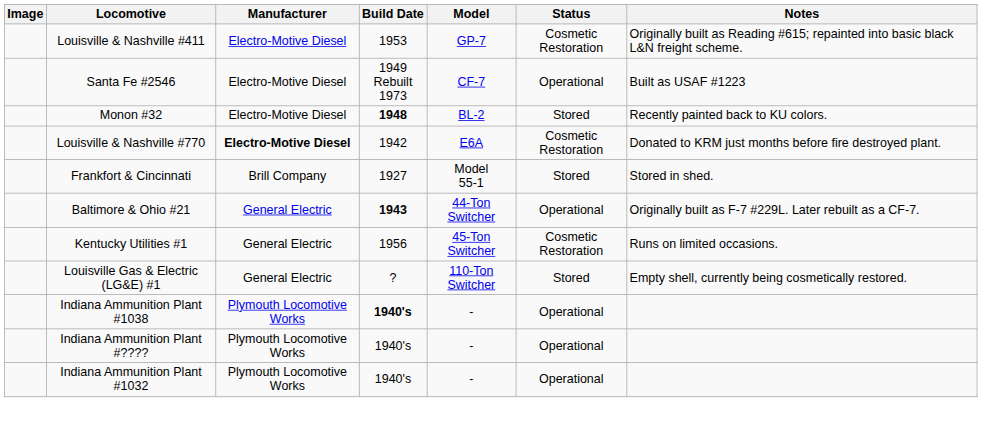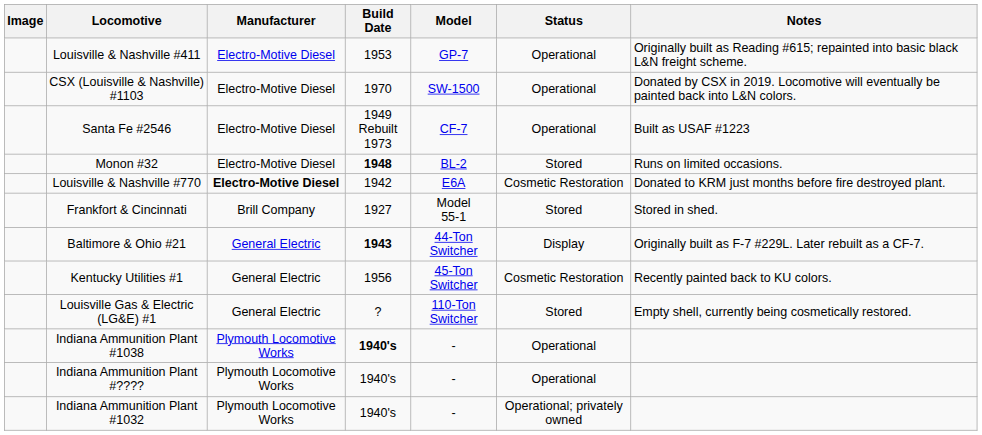Louisville & Nashville #411 | Status: Cosmetic Restoration -> Operational
+ row: CSX (Louisville & Nashville) #1103 | Electro-Motive Diesel | 1970 | SW-1500 | Operational | Donated by CSX in 2019. Locomotive will eventually be painted back into L&N colors.
Monon #32 | Notes: Recently painted back to KU colors. -> Runs on limited occasions.
Baltimore & Ohio #21 | Status: Operational -> Display
Kentucky Utilities #1 | Notes: Runs on limited occasions. -> Recently painted back to KU colors.
Indiana Ammunition Plant #1032 | Status: Operational -> Operational; privately owned
